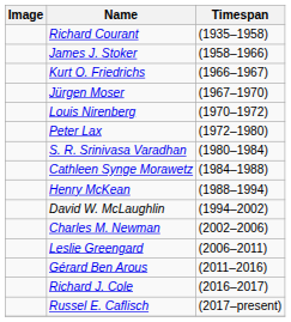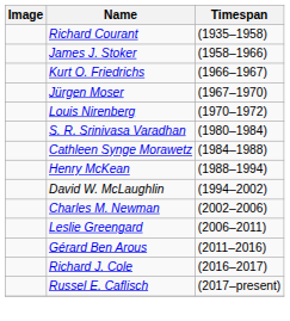- row: Peter Lax | (1972–1980)
